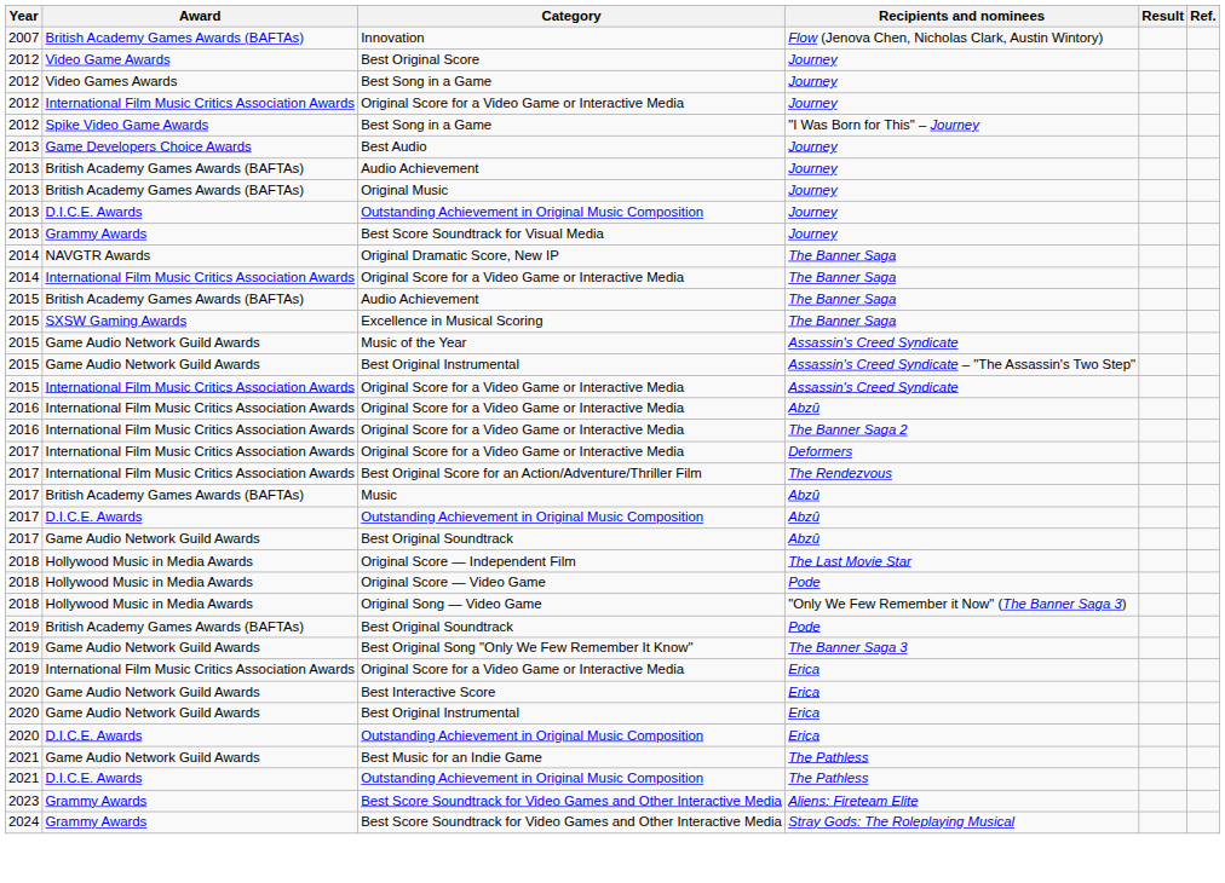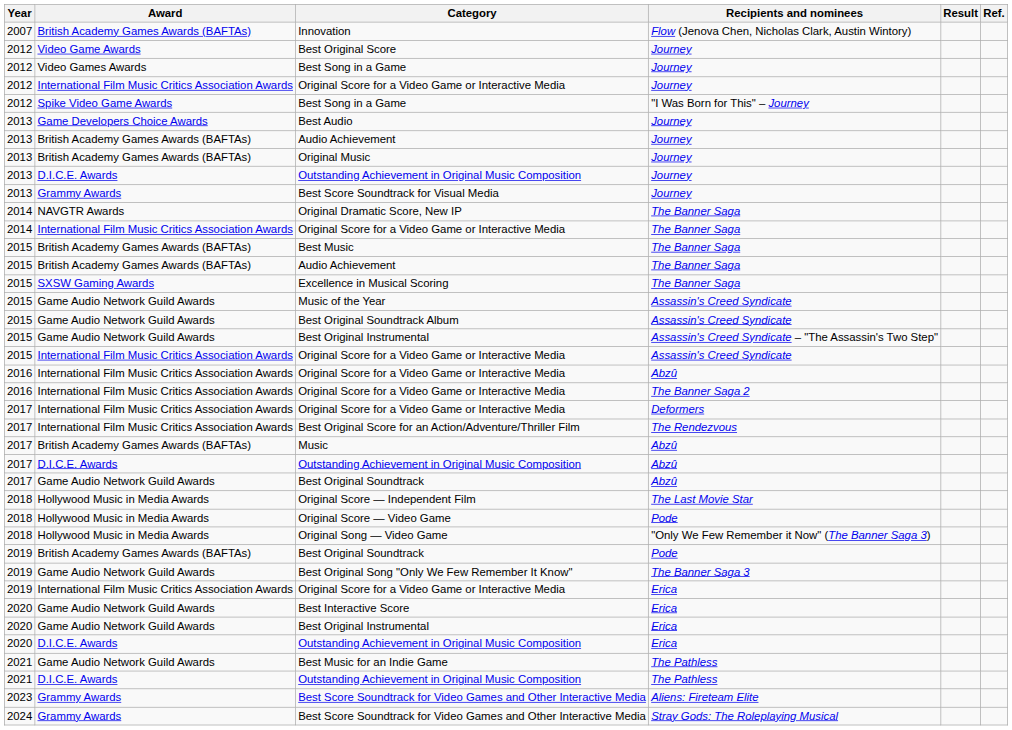+ row: 2015 | British Academy Games Awards (BAFTAs) | Best Music | The Banner Saga
+ row: 2015 | Game Audio Network Guild Awards | Best Original Soundtrack Album | Assassin's Creed Syndicate
